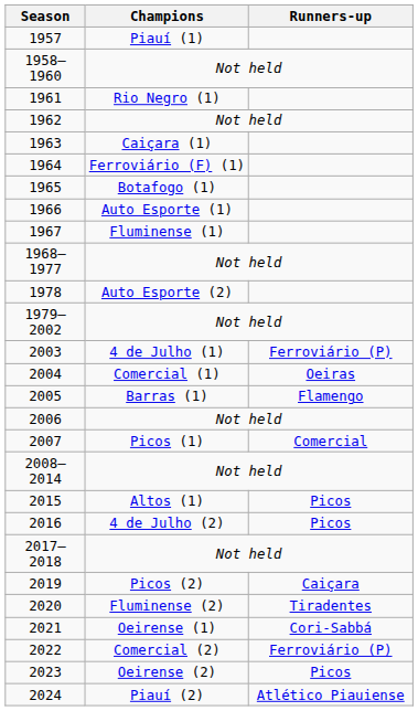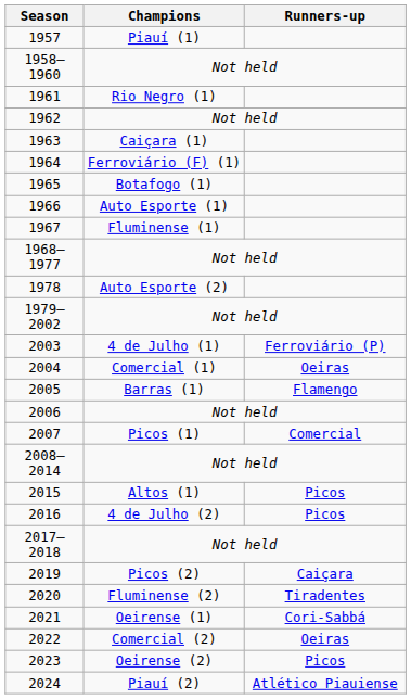2022 | Runners-up: Ferroviário (P) -> Oeiras
